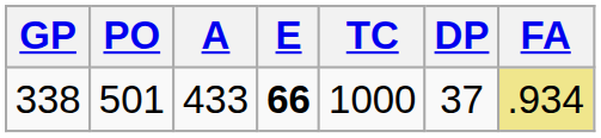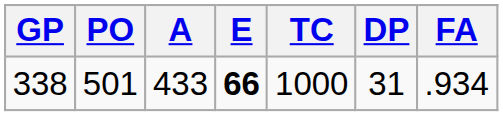338 | DP: 37 -> 31
338 | FA: khaki background -> no background
